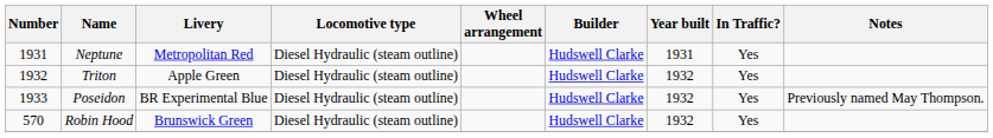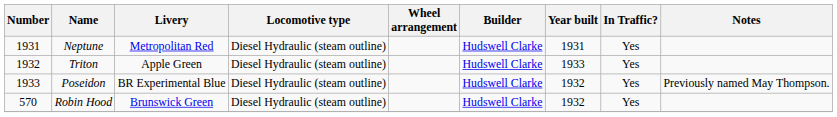Triton | Year built: 1932 -> 1933
